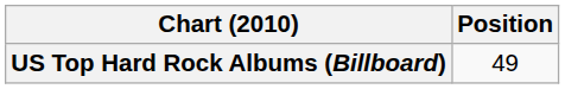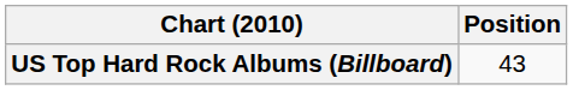US Top Hard Rock Albums (Billboard) | Position: 49 -> 43
